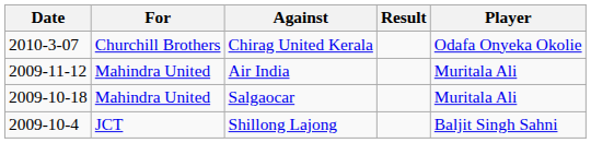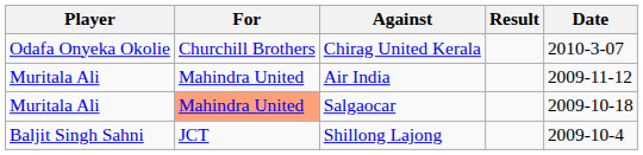columns swapped: Player <-> Date
Salgaocar | For: no background -> lightsalmon background
